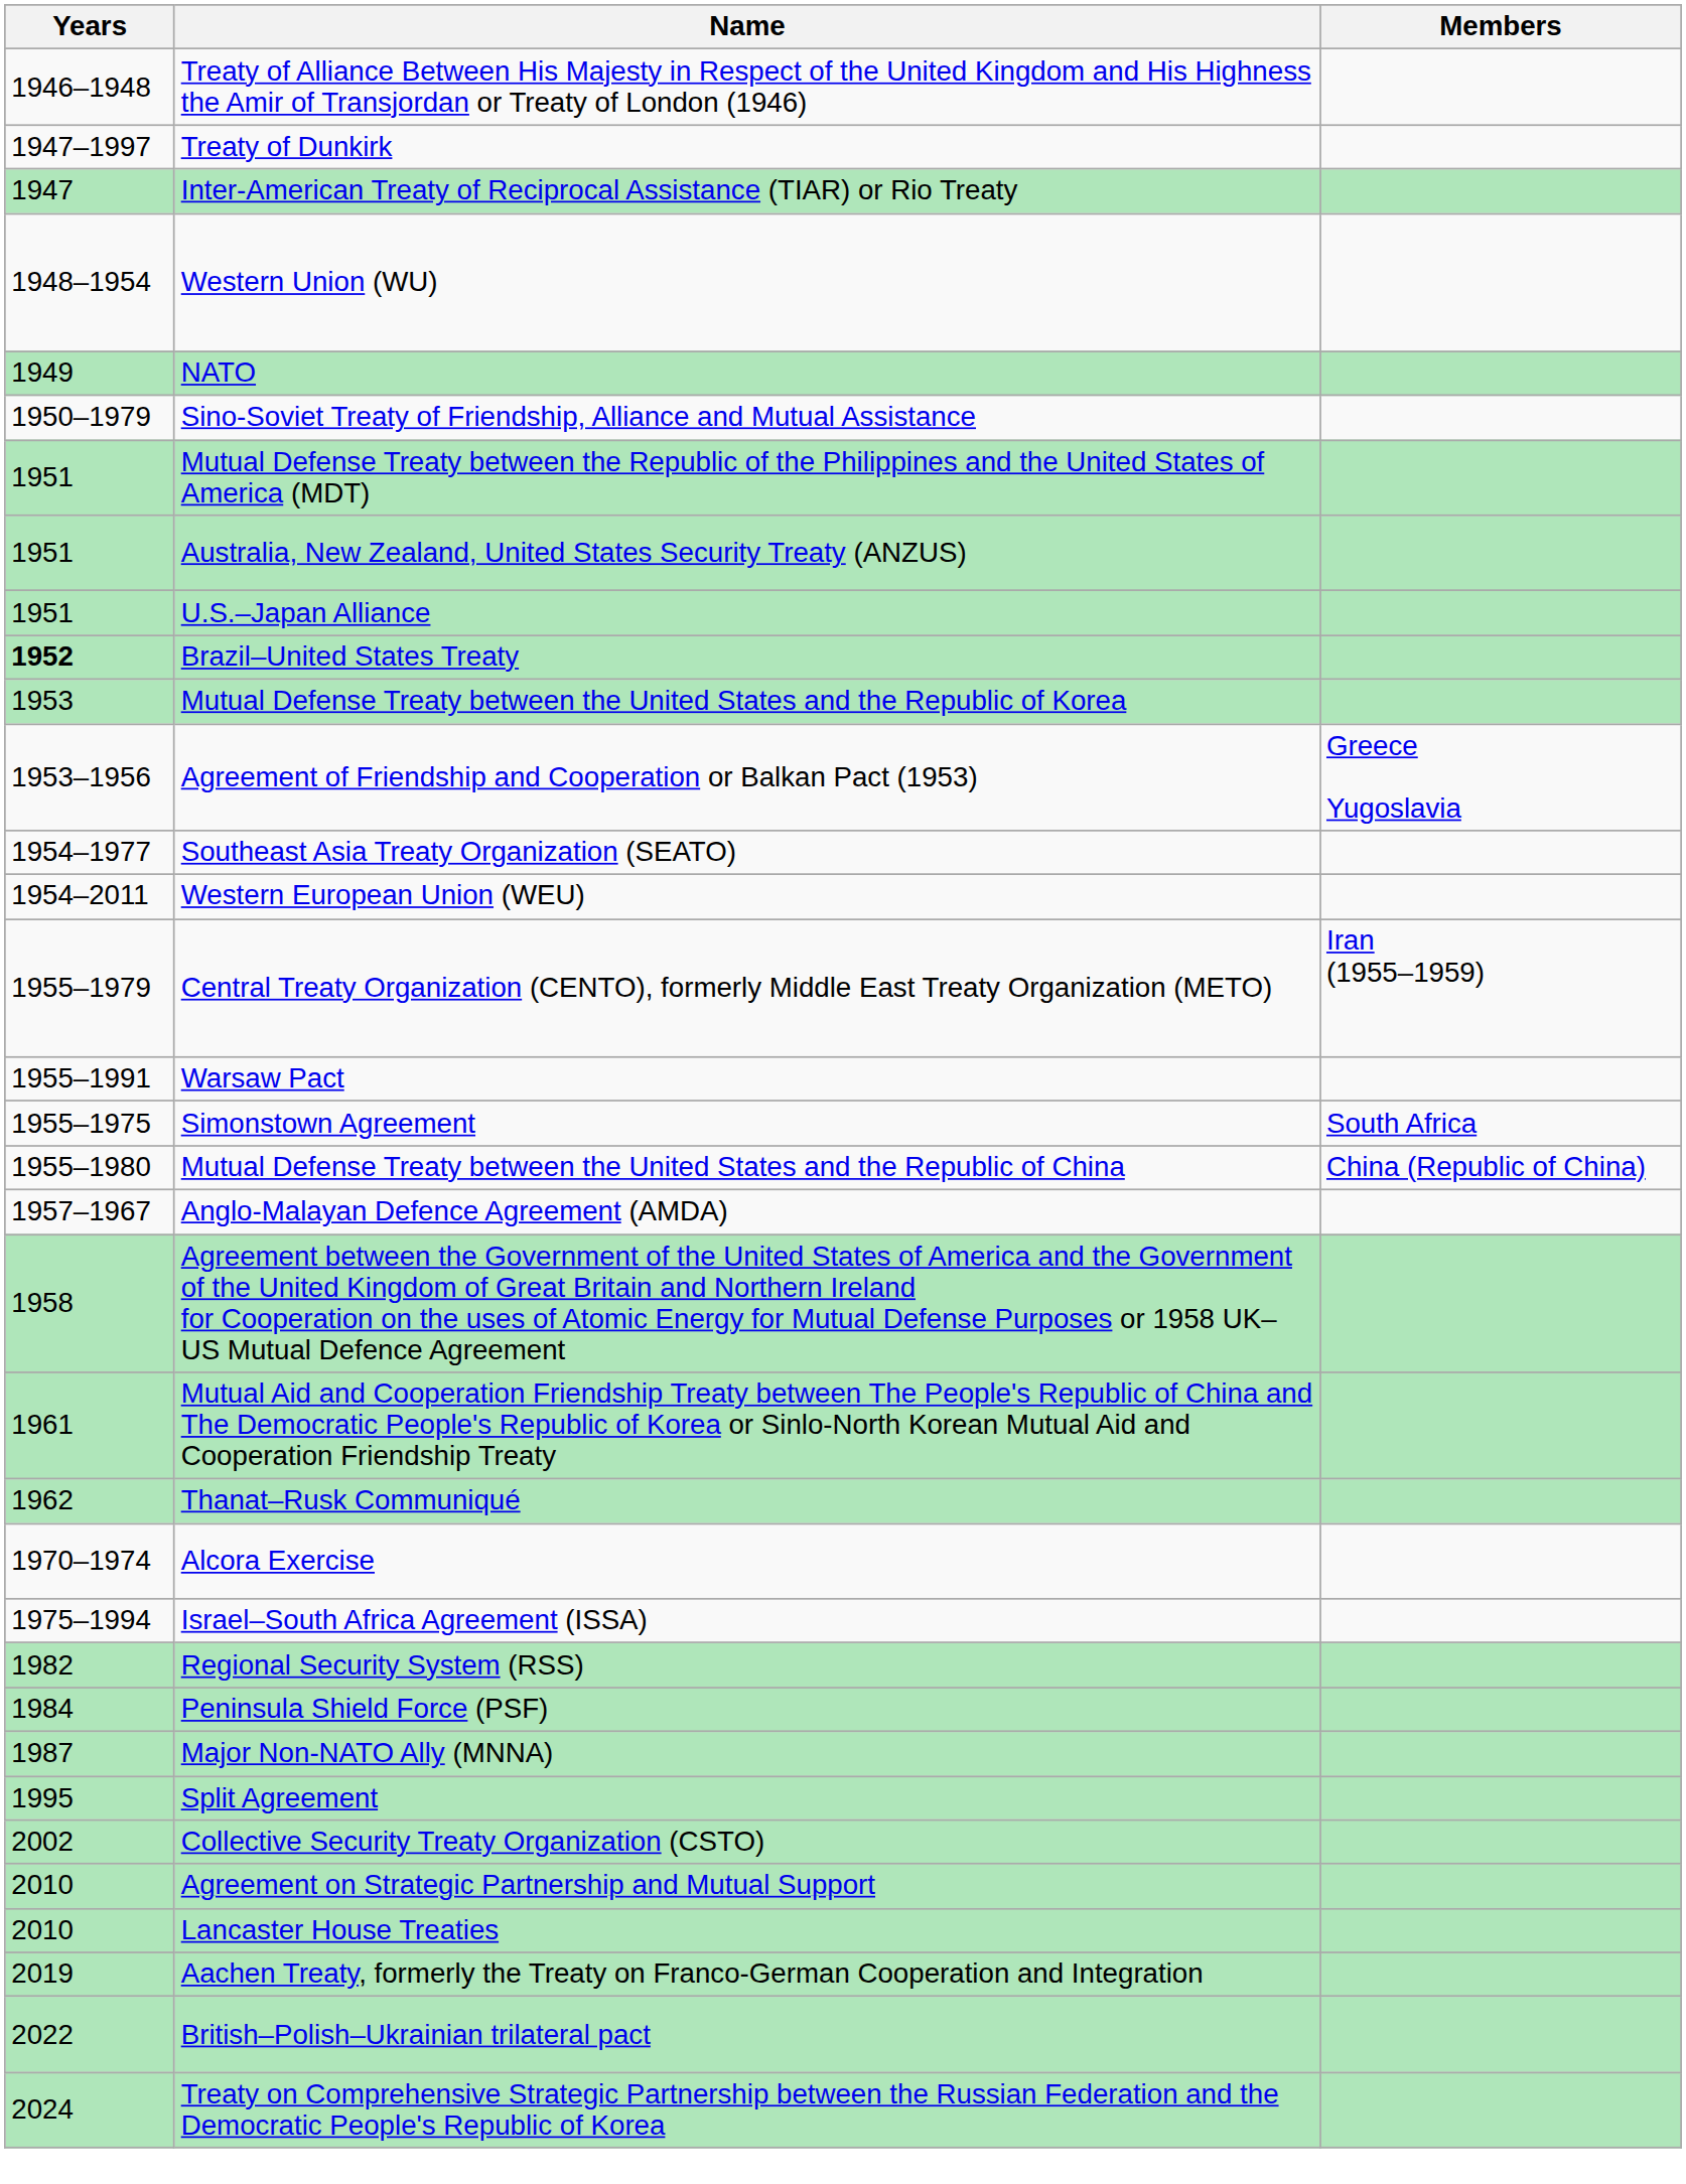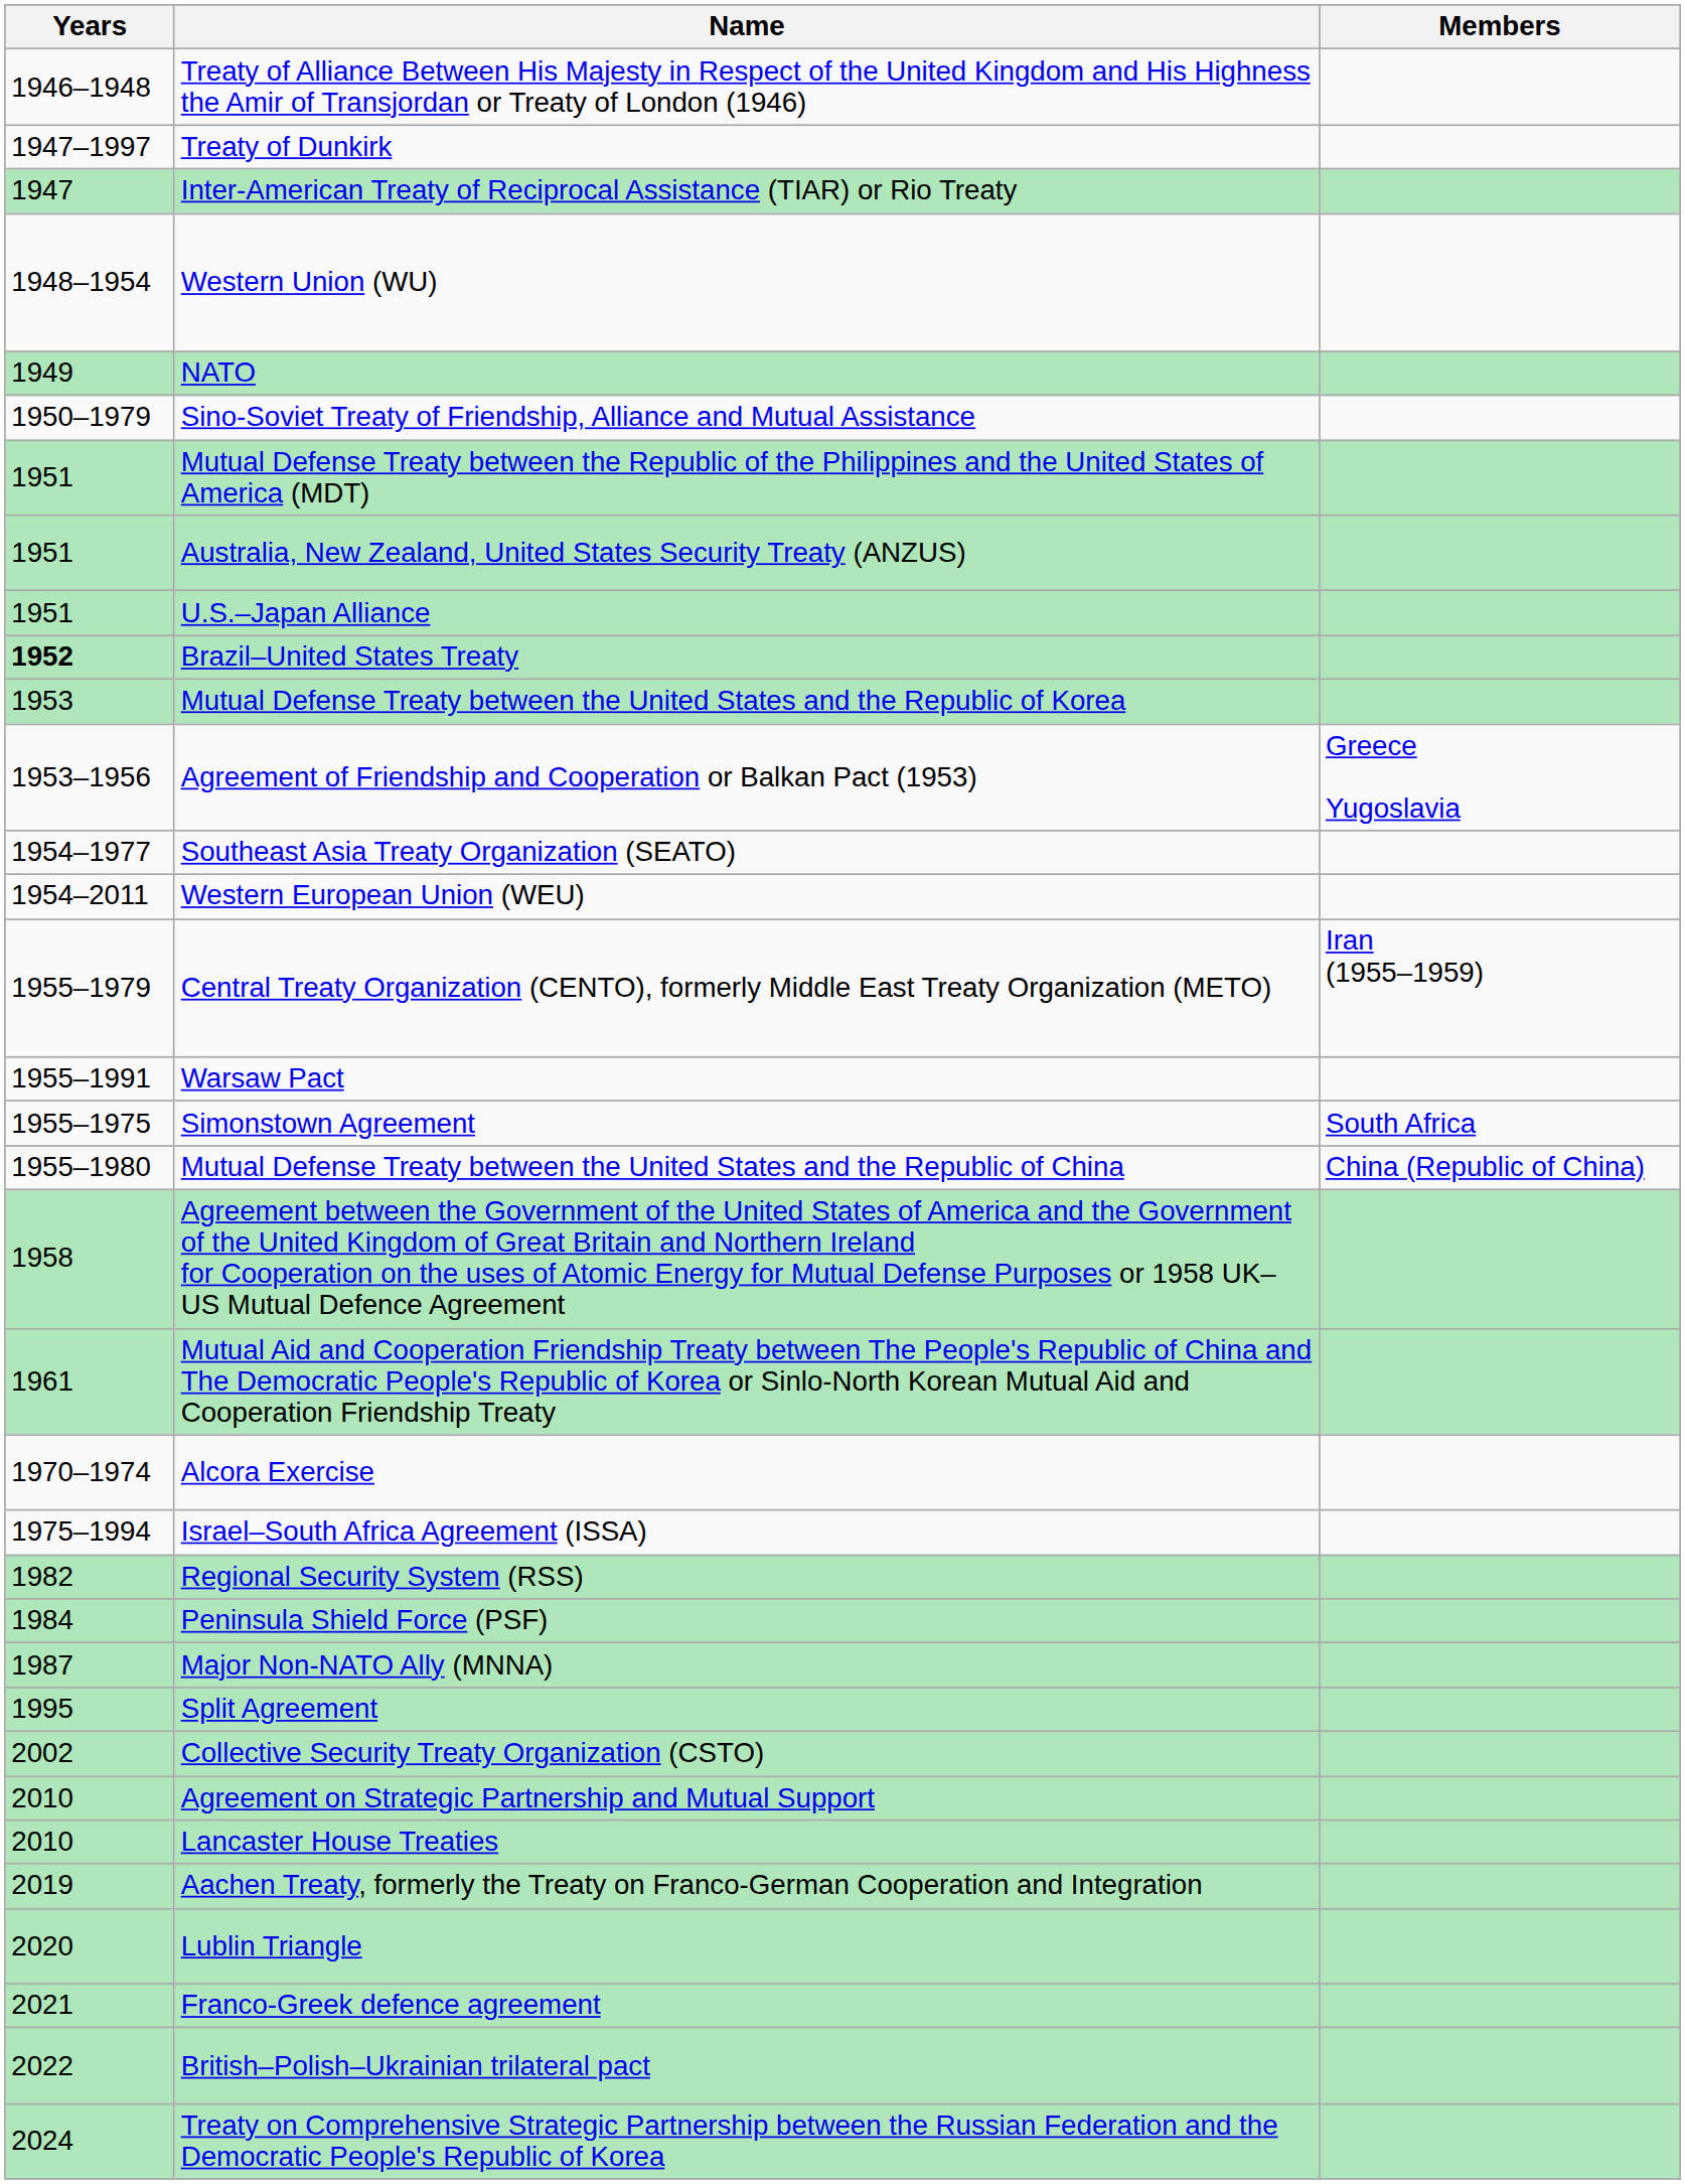- row: 1957–1967 | Anglo-Malayan Defence Agreement (AMDA)
- row: 1962 | Thanat–Rusk Communiqué
+ row: 2020 | Lublin Triangle
+ row: 2021 | Franco-Greek defence agreement
